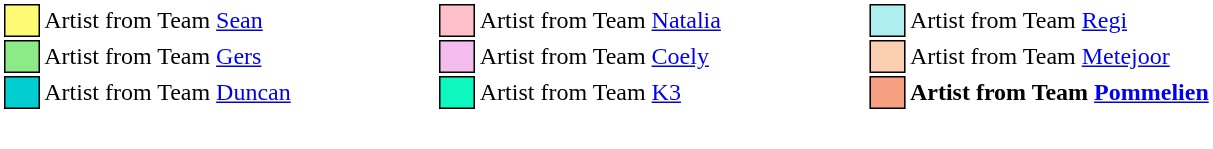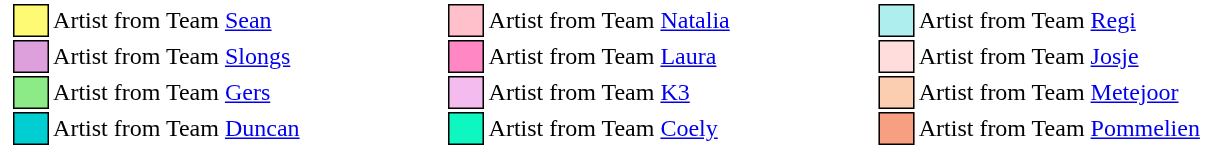+ row: Artist from Team Slongs | Artist from Team Laura | Artist from Team Josje
Artist from Team Gers | column 8: Artist from Team Coely -> Artist from Team K3
Artist from Team Duncan | column 8: Artist from Team K3 -> Artist from Team Coely
Artist from Team Duncan | column 14: bold -> normal
